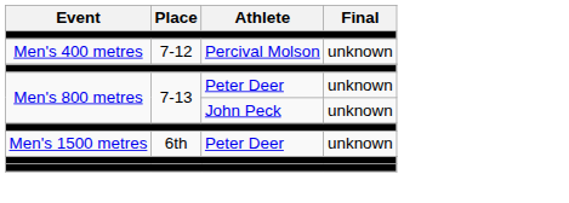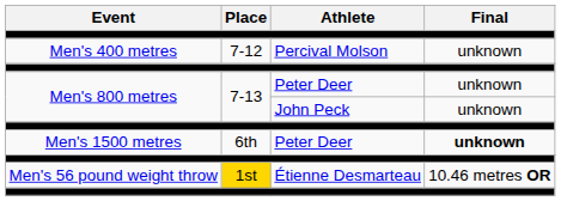Men's 1500 metres | Final: normal -> bold
+ row: Men's 56 pound weight throw | 1st | Étienne Desmarteau | 10.46 metres OR
